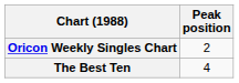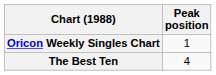Oricon Weekly Singles Chart | Peak position: 2 -> 1
